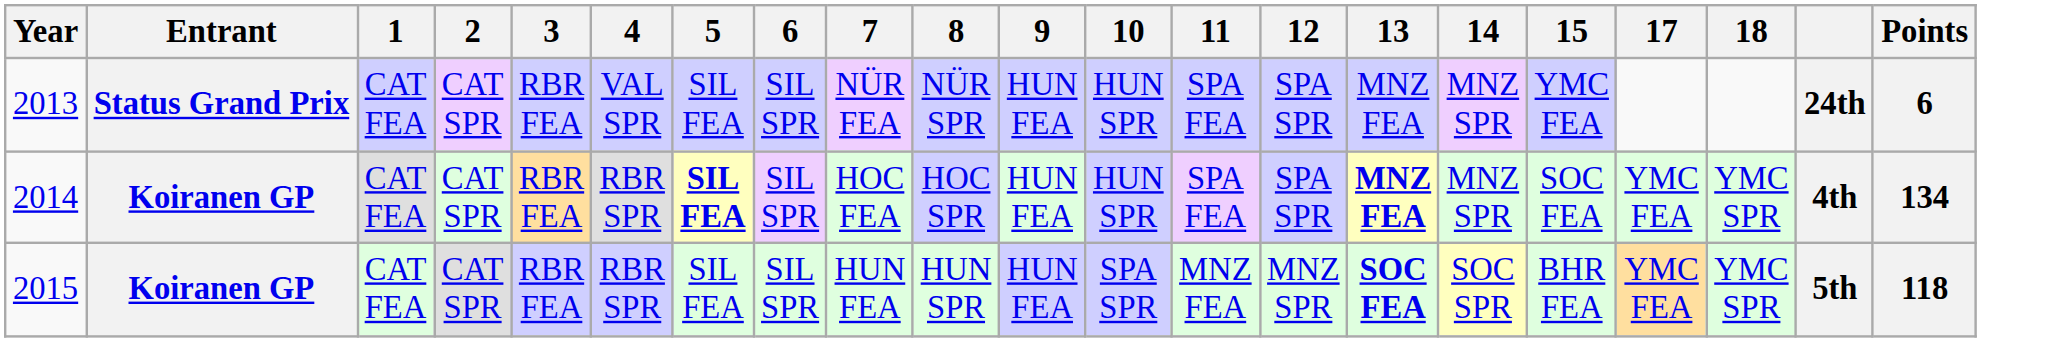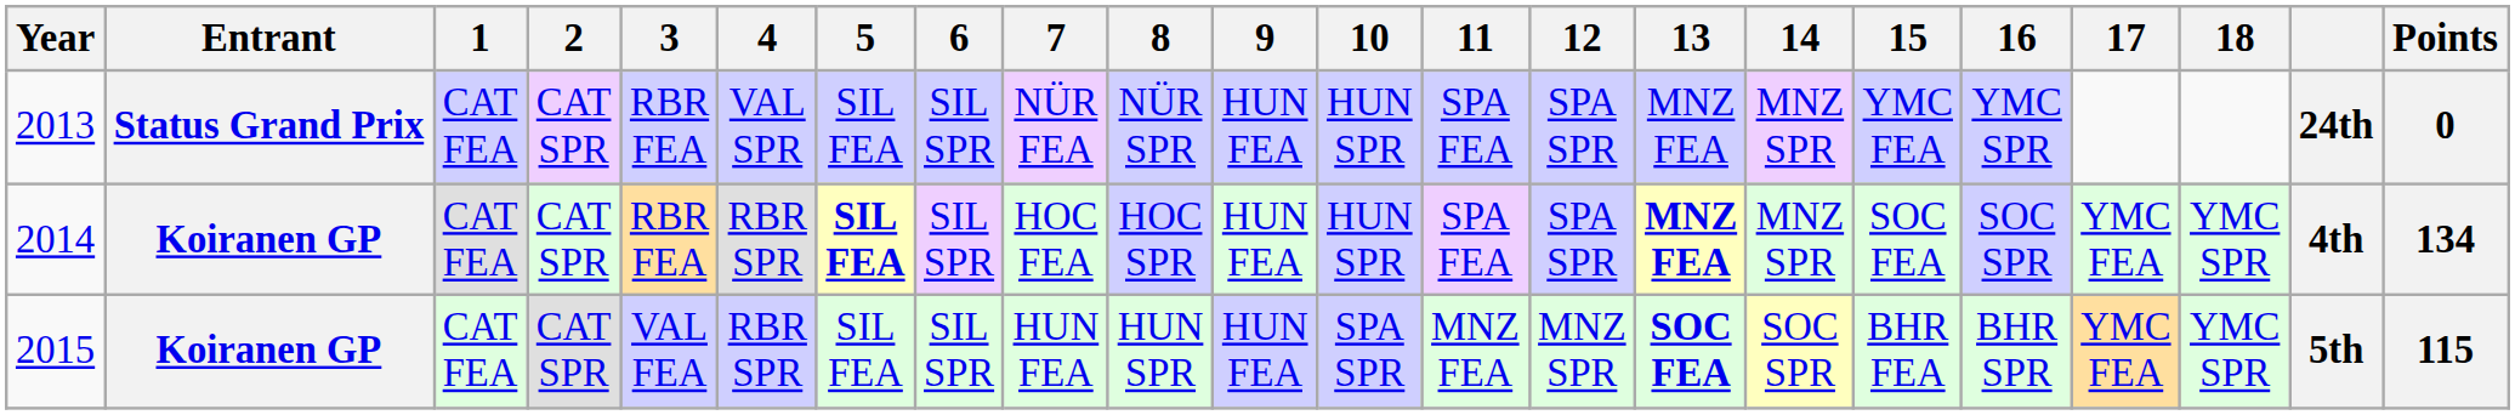+ column: 16 | YMC SPR | SOC SPR | BHR SPR
2013 | Points: 6 -> 0
2015 | 3: RBR FEA -> VAL FEA
2015 | Points: 118 -> 115
